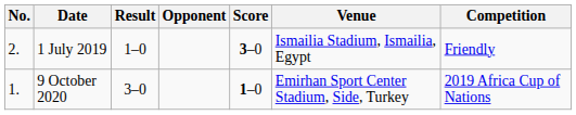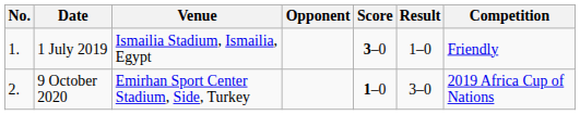columns swapped: Venue <-> Result
1 July 2019 | No.: 2. -> 1.
9 October 2020 | No.: 1. -> 2.
